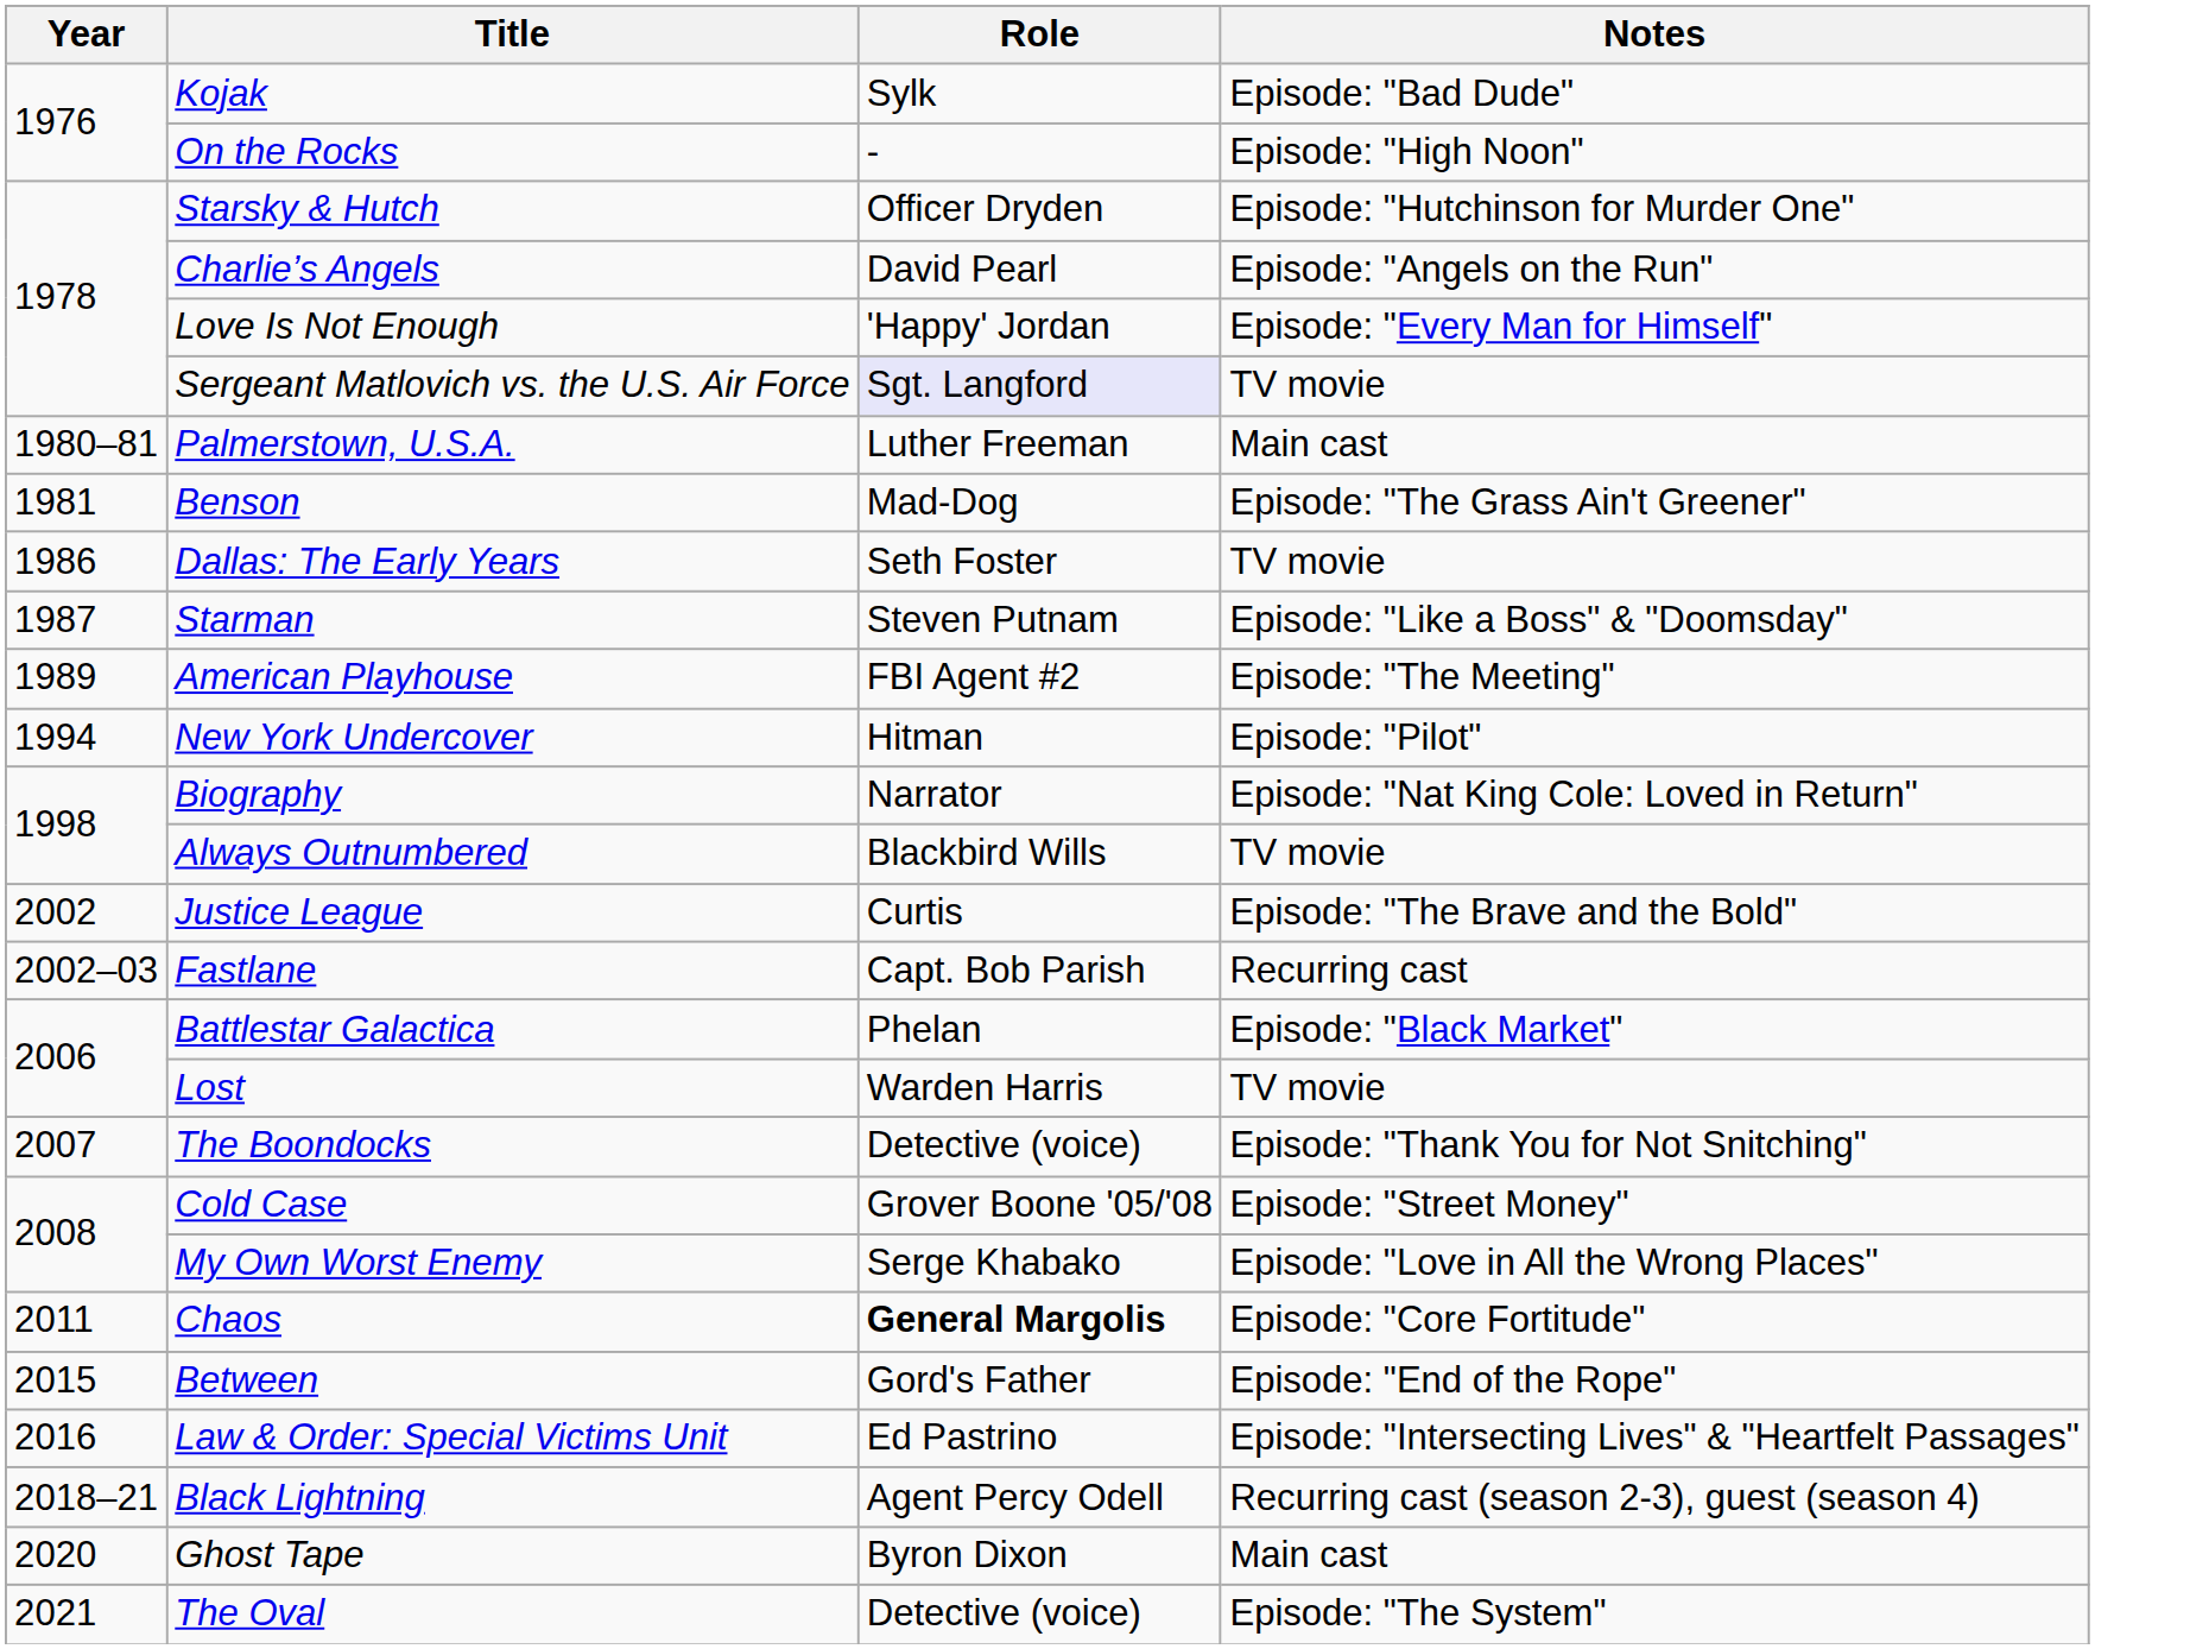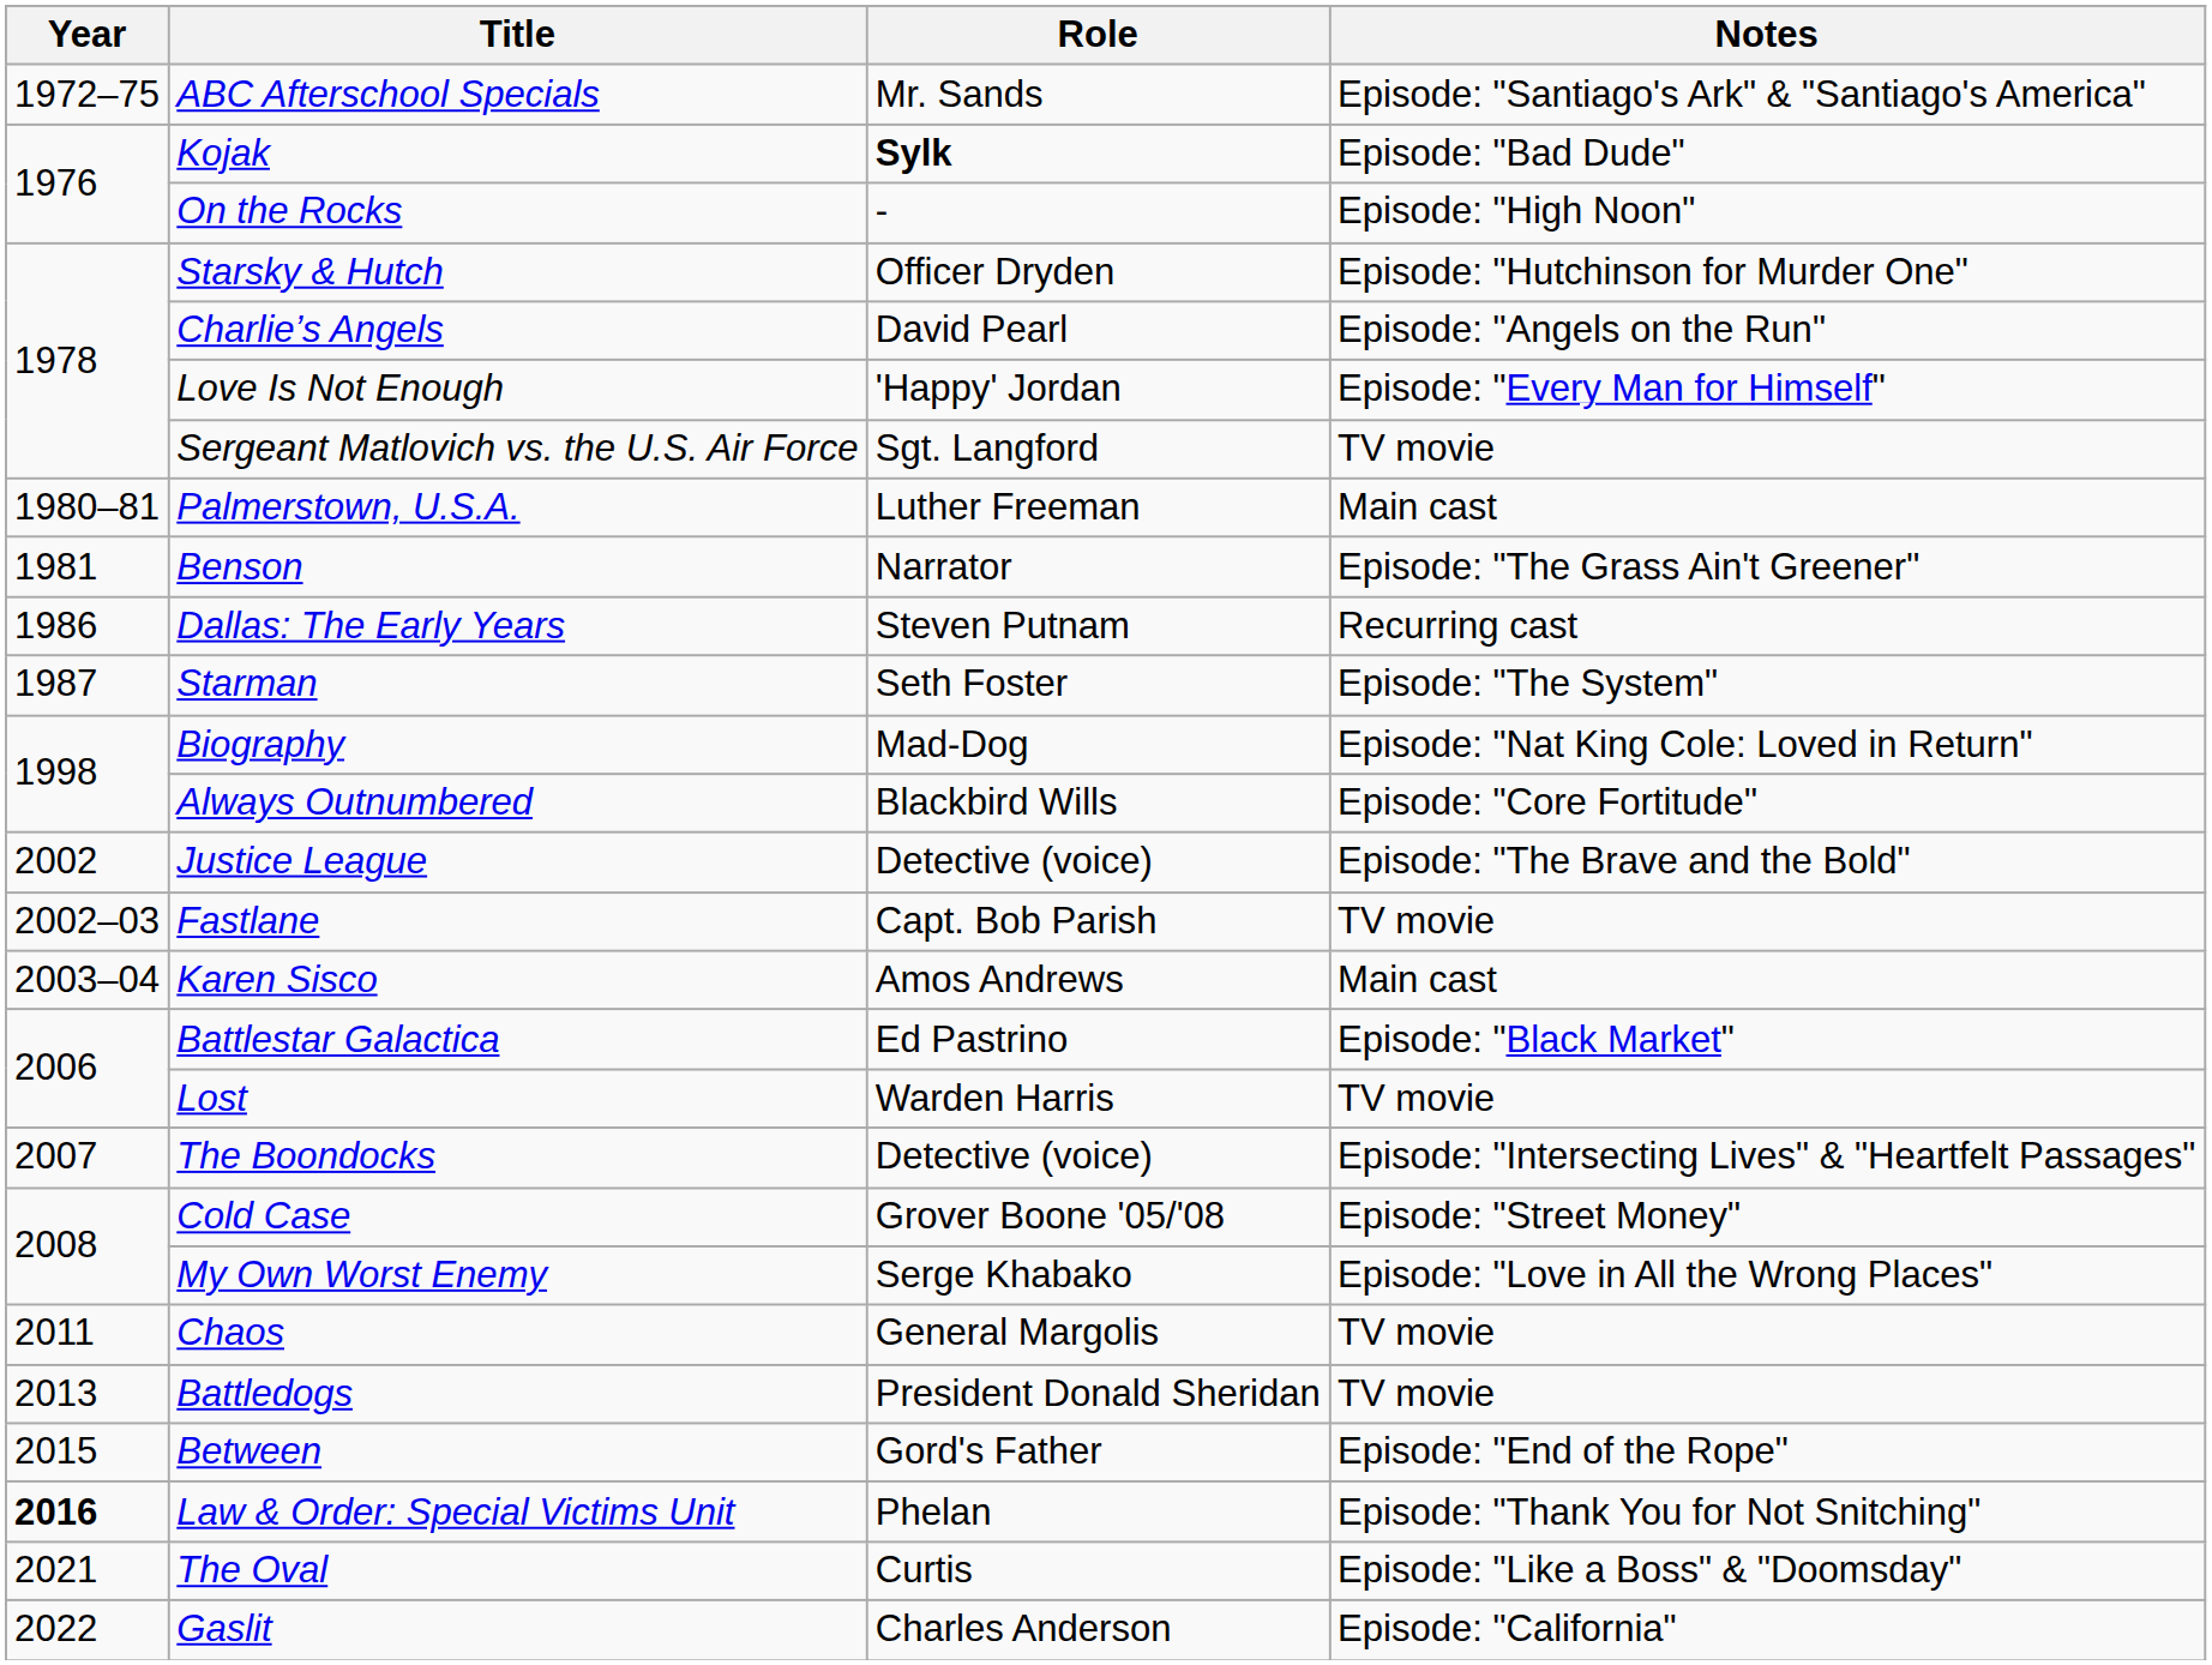+ row: 1972–75 | ABC Afterschool Specials | Mr. Sands | Episode: "Santiago's Ark" & "Santiago's America"
Kojak | Role: normal -> bold
Sergeant Matlovich vs. the U.S. Air Force | Role: lavender background -> no background
Benson | Role: Mad-Dog -> Narrator
Dallas: The Early Years | Role: Seth Foster -> Steven Putnam
Dallas: The Early Years | Notes: TV movie -> Recurring cast
Starman | Role: Steven Putnam -> Seth Foster
Starman | Notes: Episode: "Like a Boss" & "Doomsday" -> Episode: "The System"
- row: 1989 | American Playhouse | FBI Agent #2 | Episode: "The Meeting"
- row: 1994 | New York Undercover | Hitman | Episode: "Pilot"
Biography | Role: Narrator -> Mad-Dog
Always Outnumbered | Notes: TV movie -> Episode: "Core Fortitude"
Justice League | Role: Curtis -> Detective (voice)
Fastlane | Notes: Recurring cast -> TV movie
+ row: 2003–04 | Karen Sisco | Amos Andrews | Main cast
Battlestar Galactica | Role: Phelan -> Ed Pastrino
The Boondocks | Notes: Episode: "Thank You for Not Snitching" -> Episode: "Intersecting Lives" & "Heartfelt Passages"
Chaos | Role: bold -> normal
Chaos | Notes: Episode: "Core Fortitude" -> TV movie
+ row: 2013 | Battledogs | President Donald Sheridan | TV movie
Law & Order: Special Victims Unit | Year: normal -> bold
Law & Order: Special Victims Unit | Role: Ed Pastrino -> Phelan
Law & Order: Special Victims Unit | Notes: Episode: "Intersecting Lives" & "Heartfelt Passages" -> Episode: "Thank You for Not Snitching"
- row: 2018–21 | Black Lightning | Agent Percy Odell | Recurring cast (season 2-3), guest (season 4)
- row: 2020 | Ghost Tape | Byron Dixon | Main cast
The Oval | Role: Detective (voice) -> Curtis
The Oval | Notes: Episode: "The System" -> Episode: "Like a Boss" & "Doomsday"
+ row: 2022 | Gaslit | Charles Anderson | Episode: "California"
